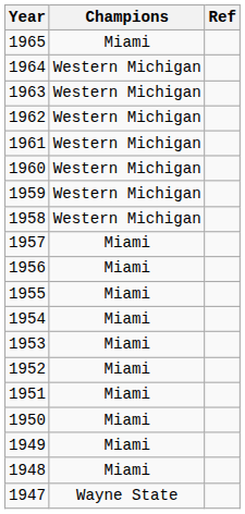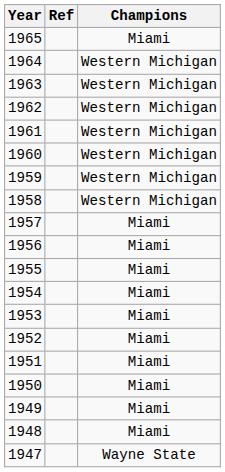columns swapped: Champions <-> Ref
